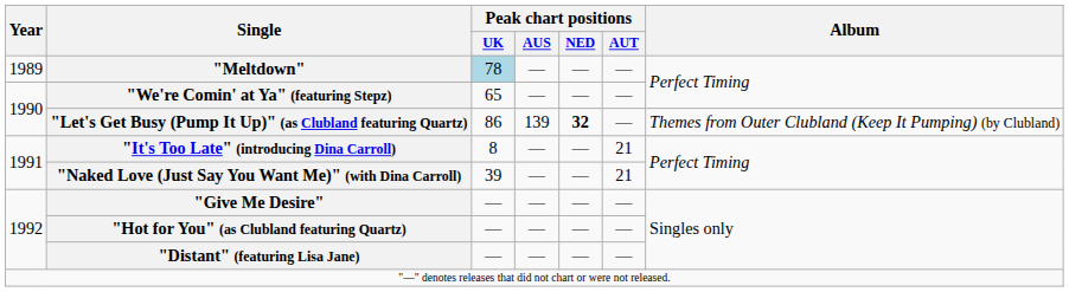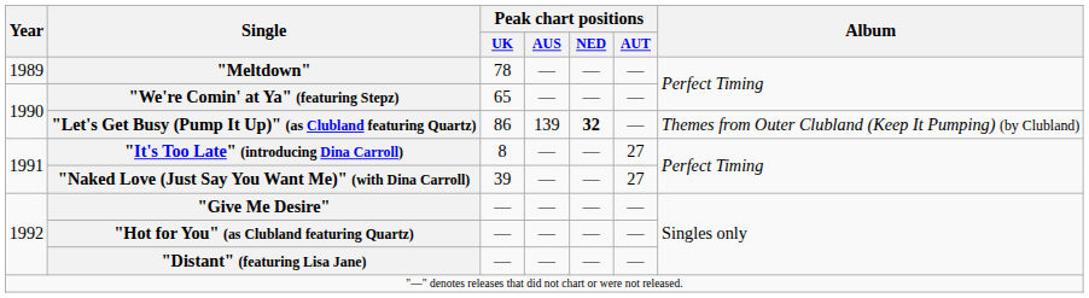"Meltdown" | Peak chart positions / UK: lightblue background -> no background
"It's Too Late" (introducing Dina Carroll) | Peak chart positions / AUT: 21 -> 27
"Naked Love (Just Say You Want Me)" (with Dina Carroll) | Peak chart positions / AUT: 21 -> 27
